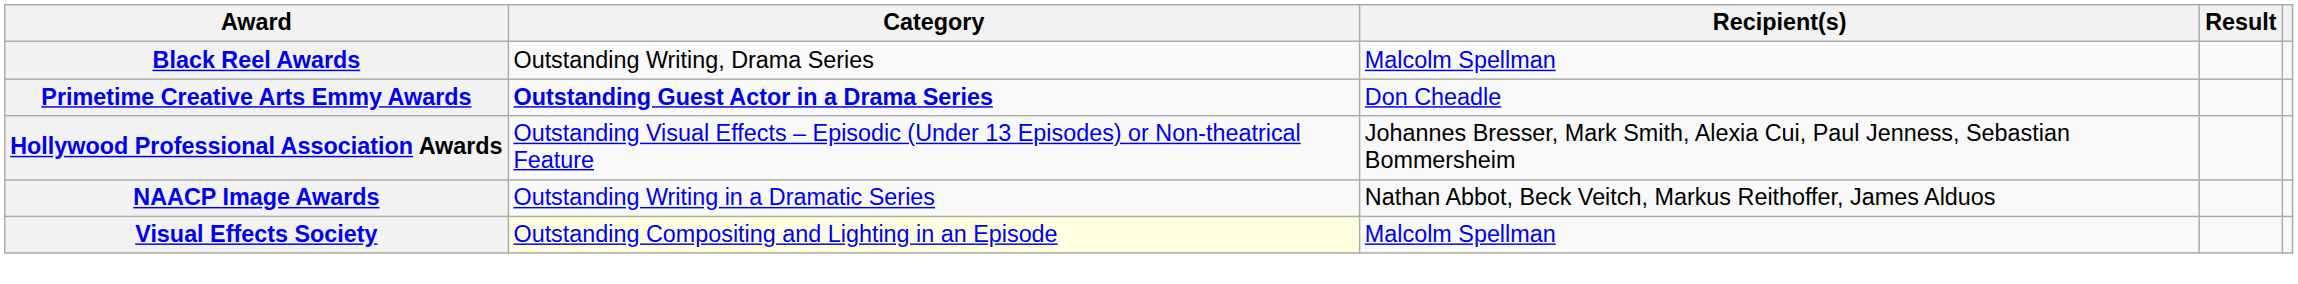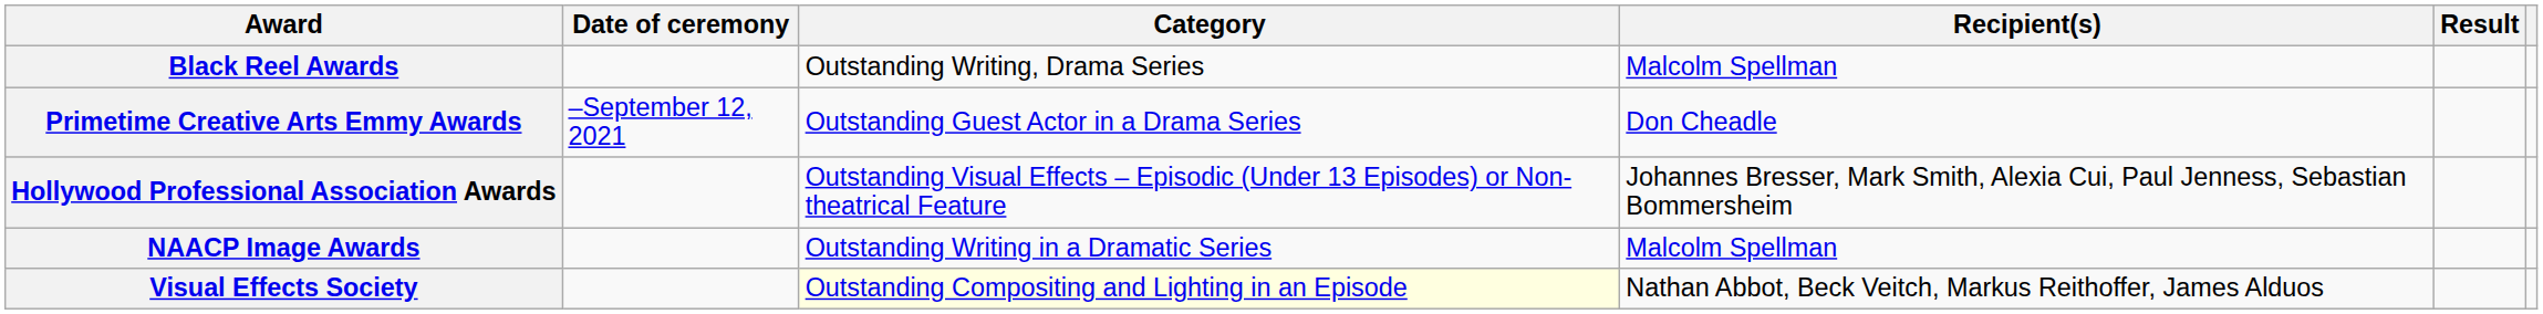+ column: Date of ceremony | –September 12, 2021
Primetime Creative Arts Emmy Awards | Category: bold -> normal
NAACP Image Awards | Recipient(s): Nathan Abbot, Beck Veitch, Markus Reithoffer, James Alduos -> Malcolm Spellman
Visual Effects Society | Recipient(s): Malcolm Spellman -> Nathan Abbot, Beck Veitch, Markus Reithoffer, James Alduos
